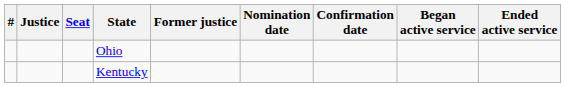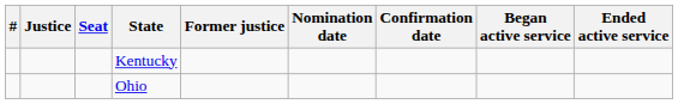rows swapped: Kentucky <-> Ohio
